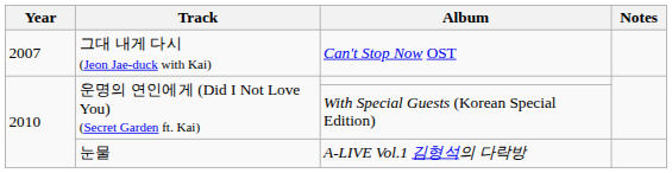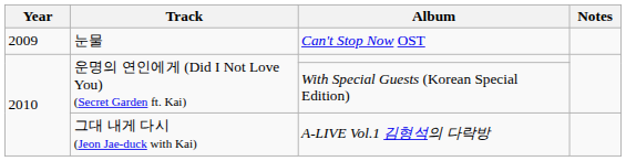Can't Stop Now OST | Year: 2007 -> 2009
Can't Stop Now OST | Track: 그대 내게 다시 (Jeon Jae-duck with Kai) -> 눈물
A-LIVE Vol.1 김형석의 다락방 | Track: 눈물 -> 그대 내게 다시 (Jeon Jae-duck with Kai)
